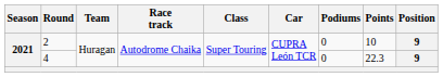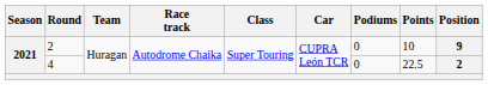4 | Points: 22.3 -> 22.5
4 | Position: 9 -> 2
